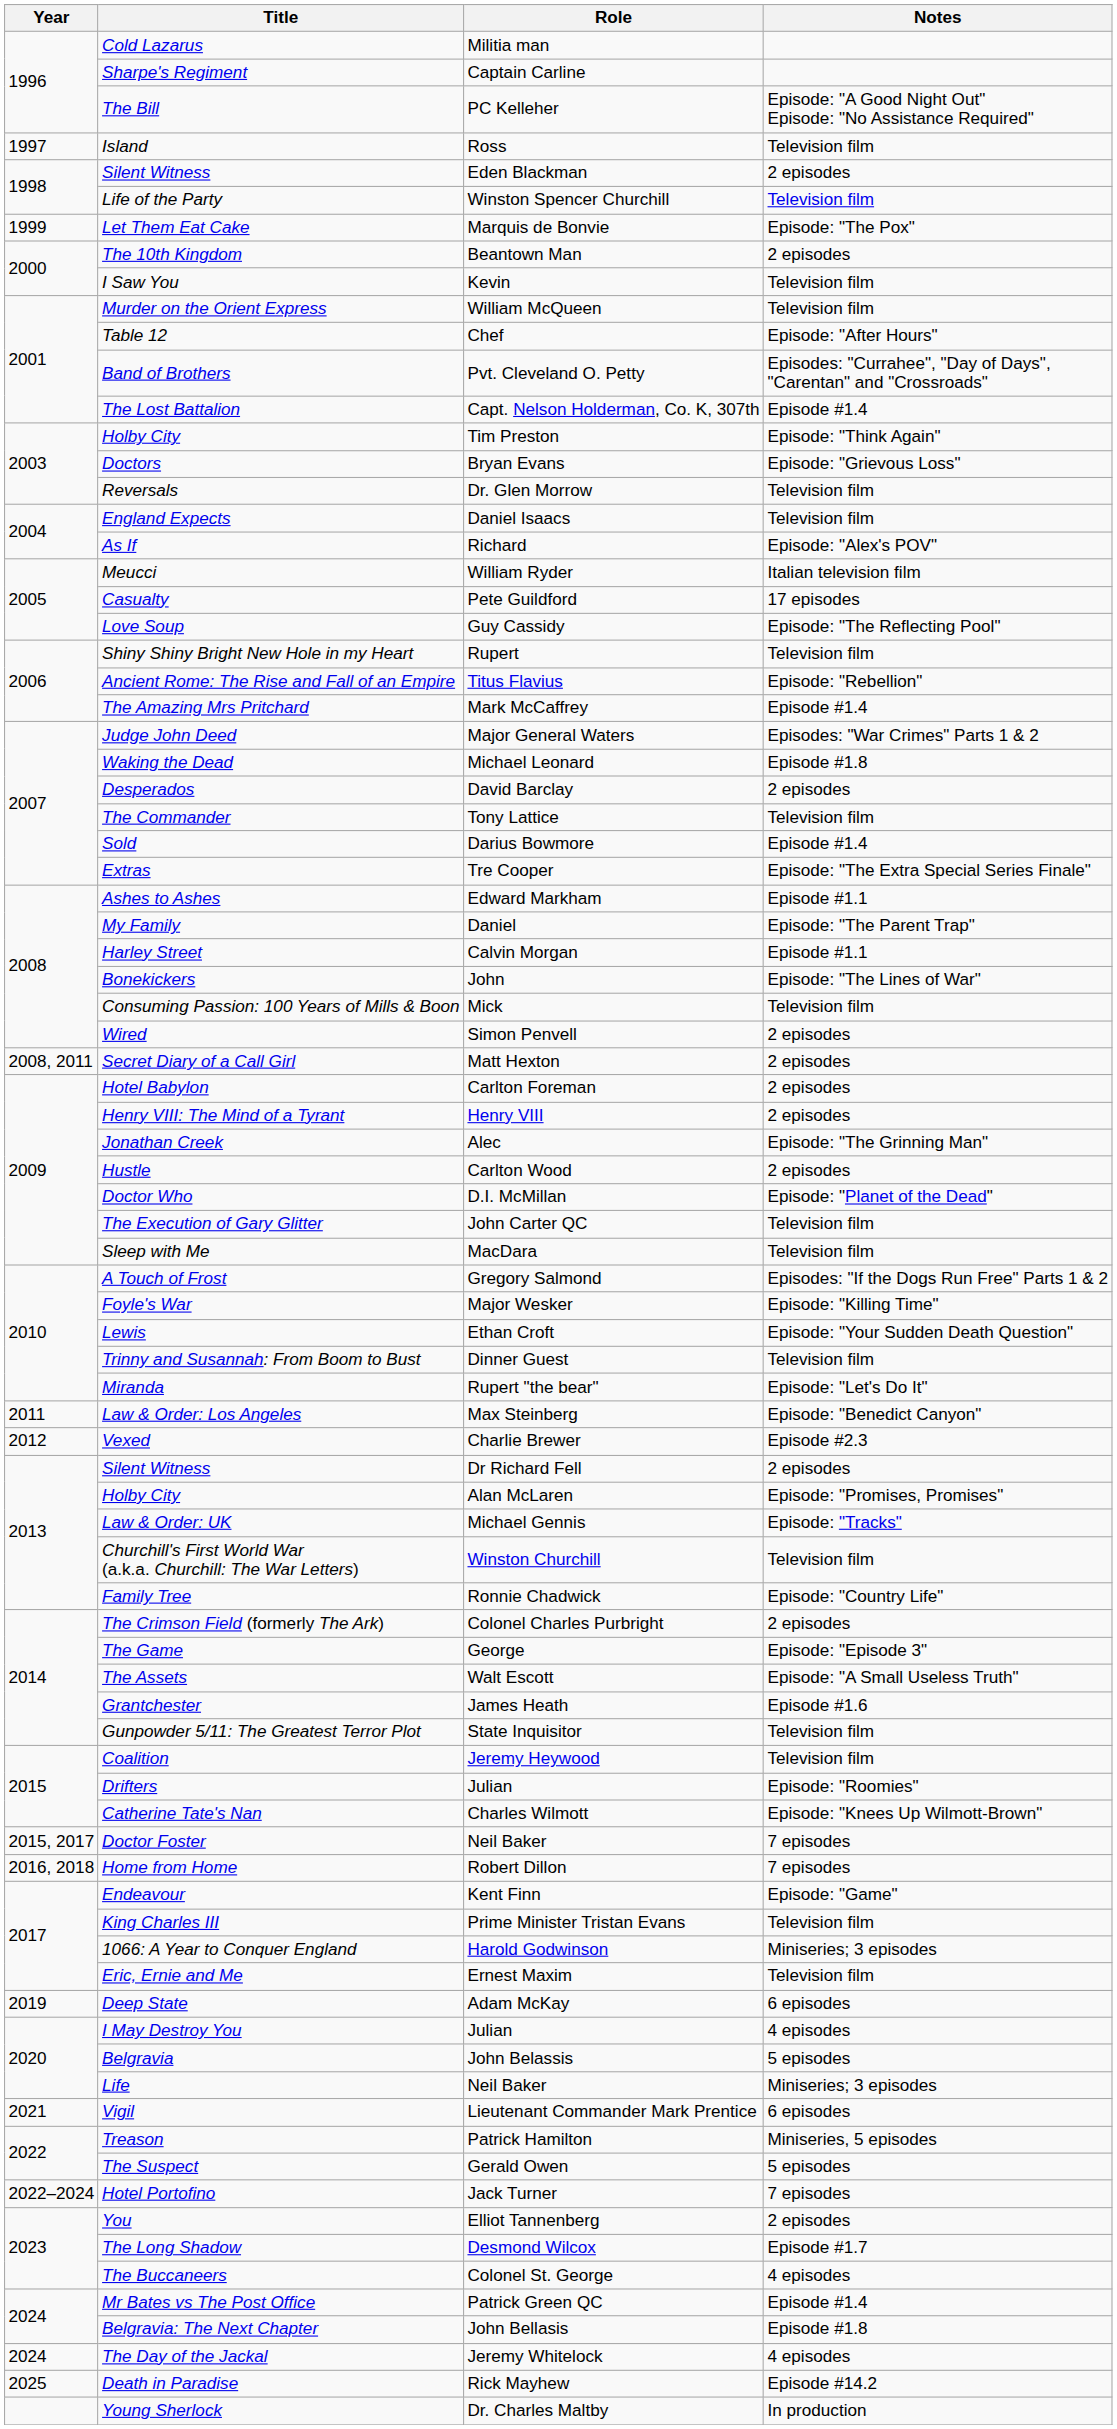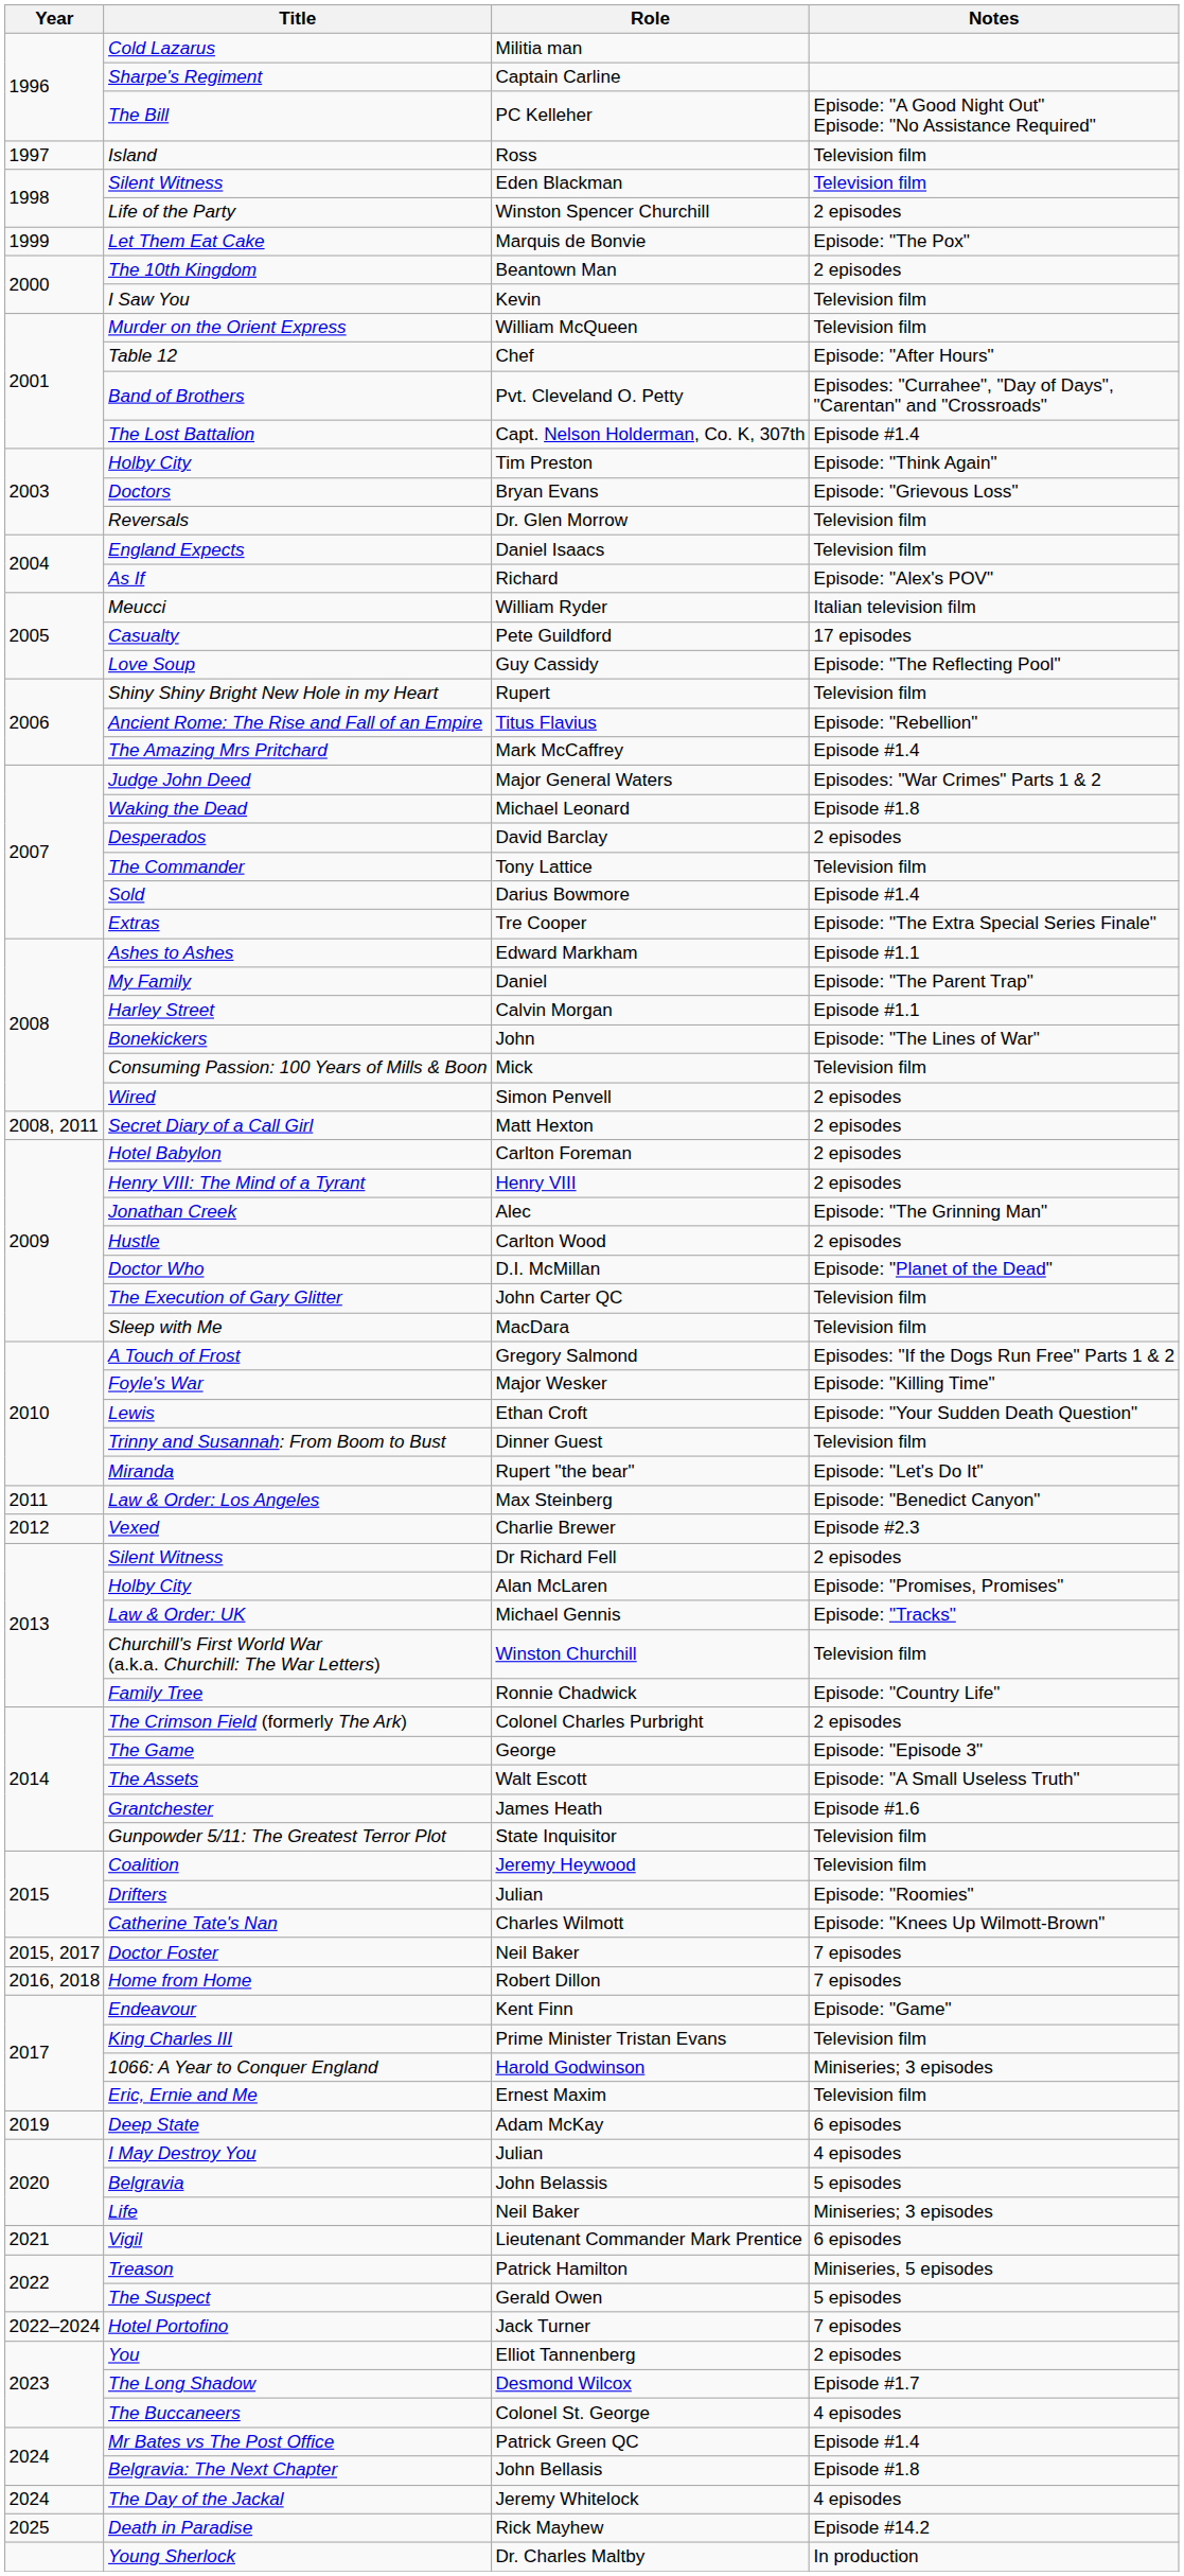Silent Witness / Eden Blackman | Notes: 2 episodes -> Television film
Life of the Party | Notes: Television film -> 2 episodes
